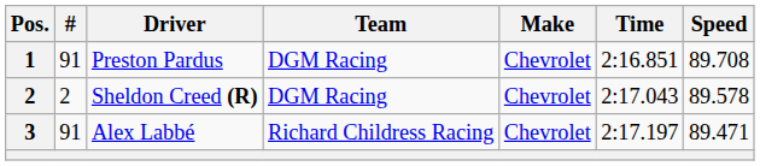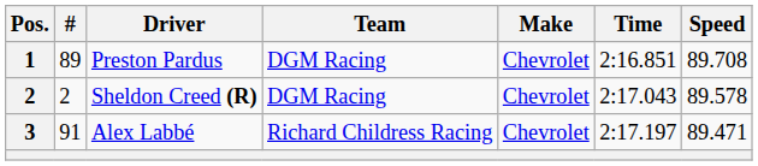Preston Pardus | #: 91 -> 89
